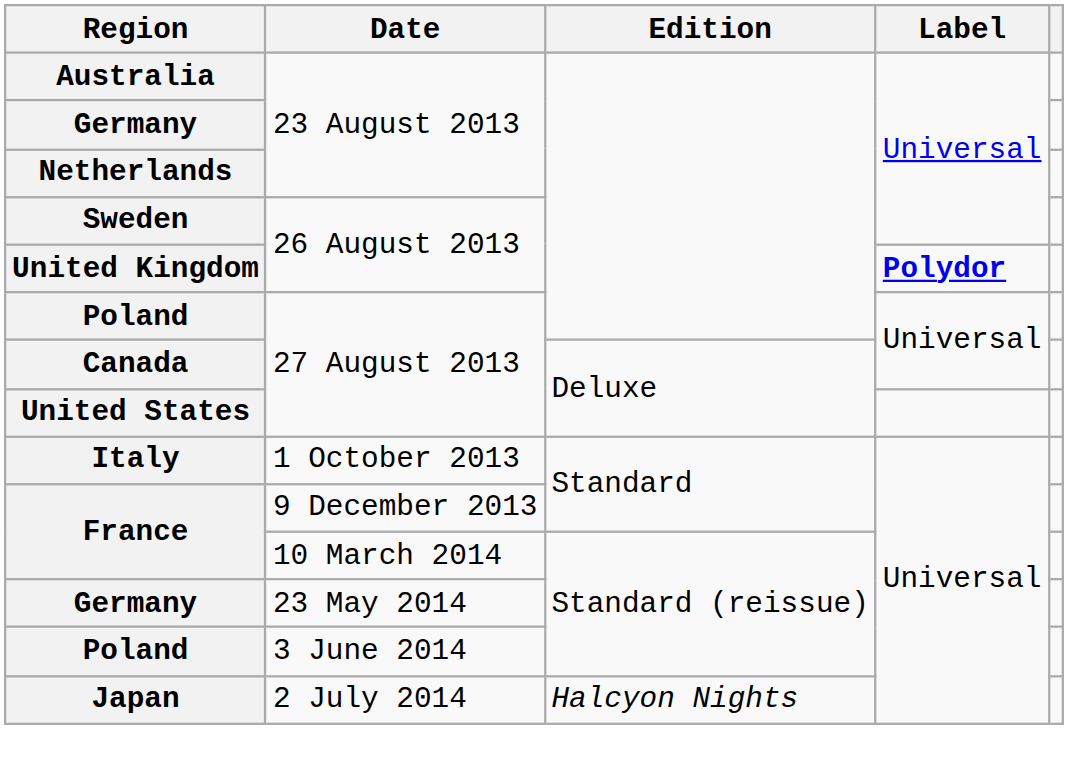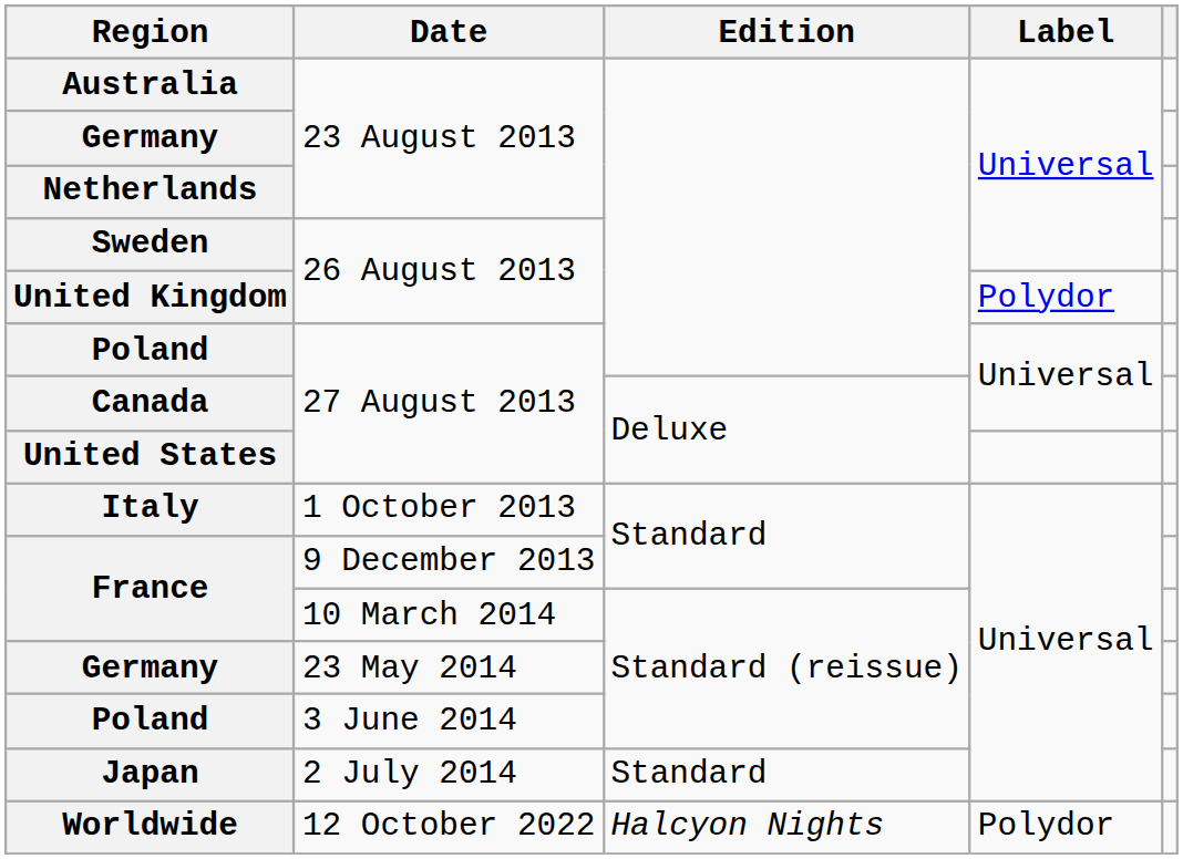United Kingdom | Label: bold -> normal
Japan | Edition: Halcyon Nights -> Standard
+ row: Worldwide | 12 October 2022 | Halcyon Nights | Polydor
